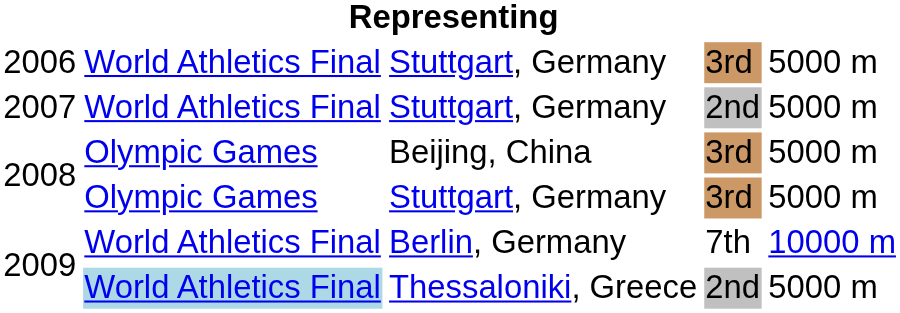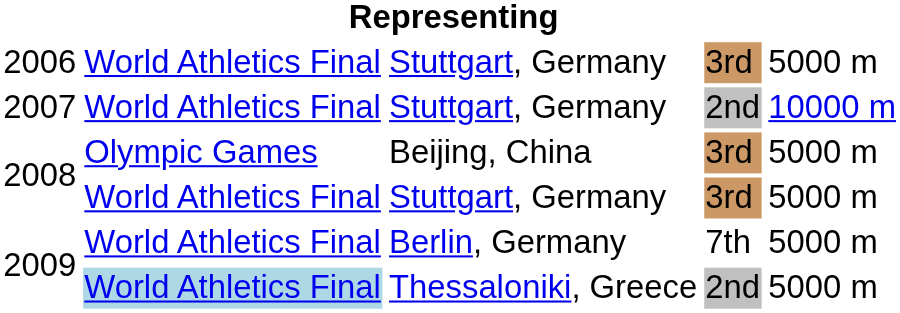2007 | column 5: 5000 m -> 10000 m
2008 / Stuttgart, Germany | column 2: Olympic Games -> World Athletics Final
2009 / Berlin, Germany | column 5: 10000 m -> 5000 m
